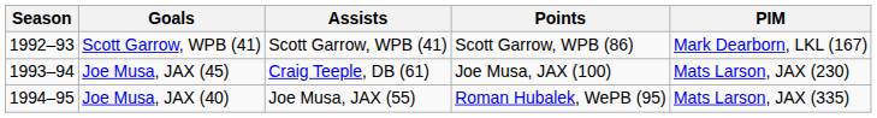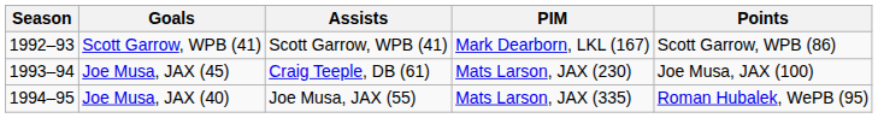columns swapped: Points <-> PIM
